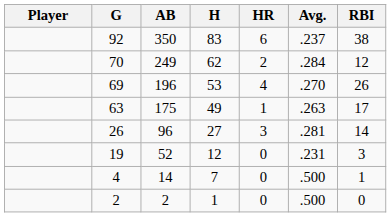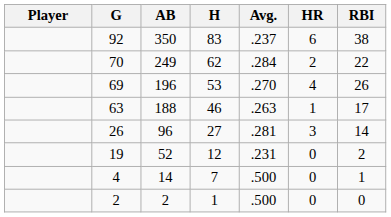columns swapped: Avg. <-> HR
70 | RBI: 12 -> 22
63 | AB: 175 -> 188
63 | H: 49 -> 46
19 | RBI: 3 -> 2
